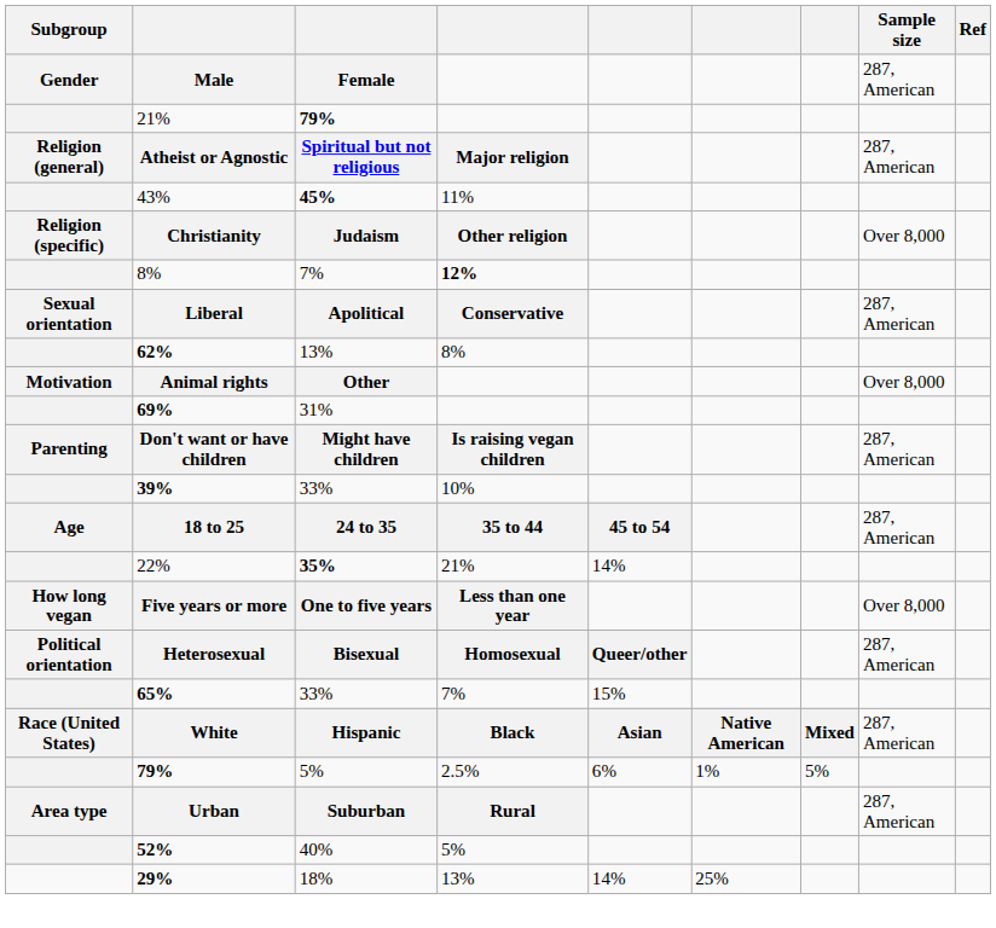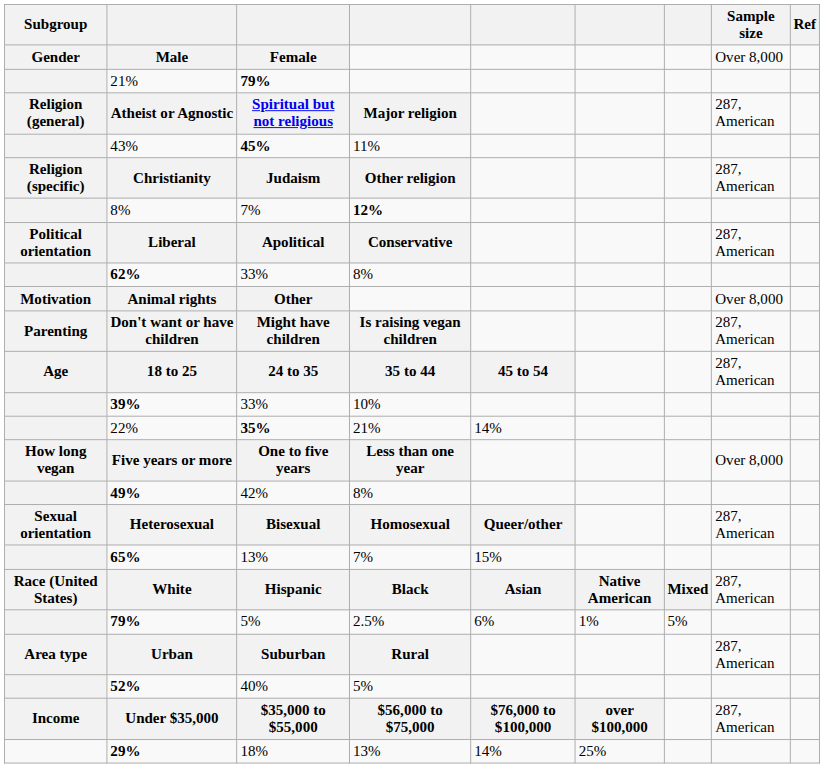Male | Sample size: 287, American -> Over 8,000
Christianity | Sample size: Over 8,000 -> 287, American
Liberal | Subgroup: Sexual orientation -> Political orientation
62% | column 3: 13% -> 33%
- row: 69% | 31%
rows swapped: 39% <-> 18 to 25
+ row: 49% | 42% | 8%
Heterosexual | Subgroup: Political orientation -> Sexual orientation
65% | column 3: 33% -> 13%
+ row: Income | Under $35,000 | $35,000 to $55,000 | $56,000 to $75,000 | $76,000 to $100,000 | over $100,000 | 287, American
